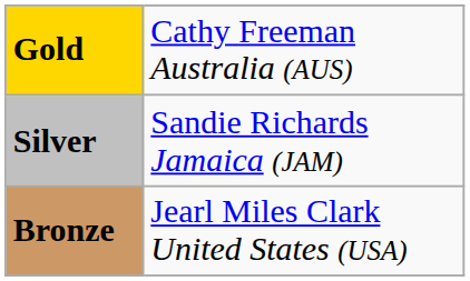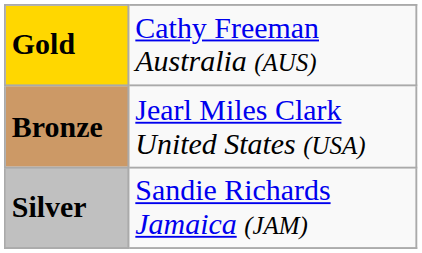rows swapped: Silver <-> Bronze
